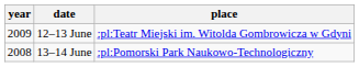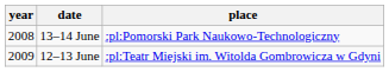rows swapped: 13–14 June <-> 12–13 June
